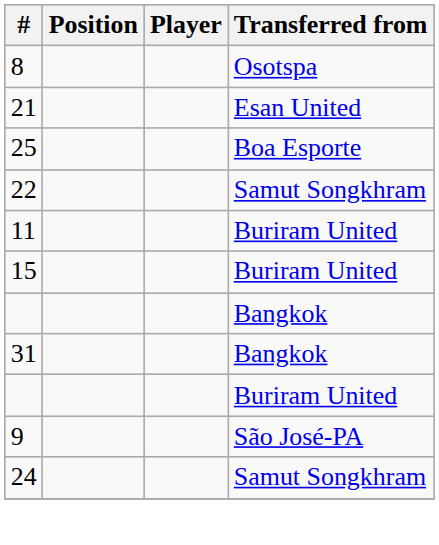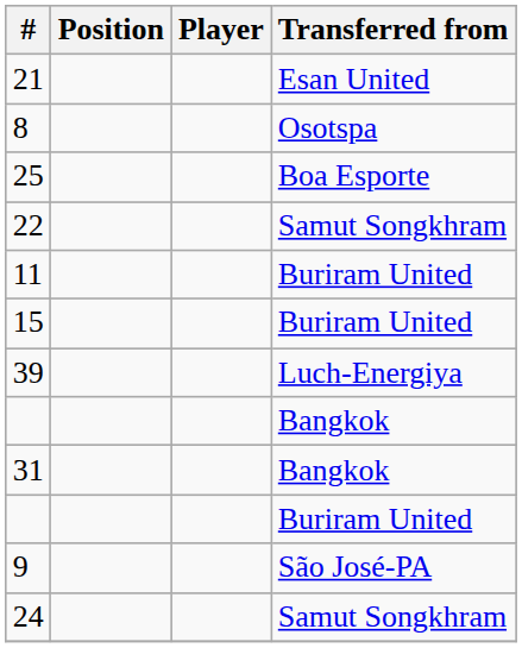rows swapped: 8 <-> 21
+ row: 39 | Luch-Energiya
